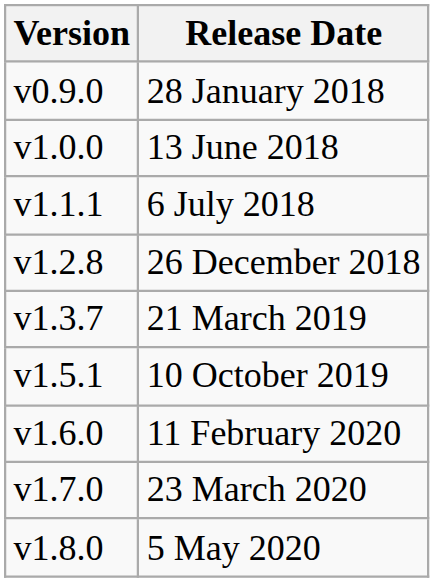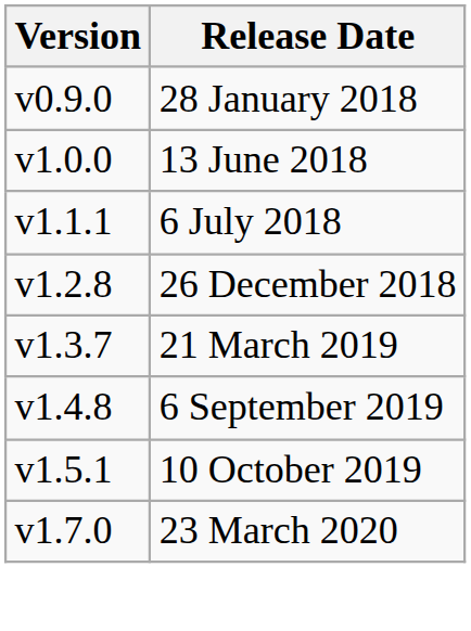+ row: v1.4.8 | 6 September 2019
- row: v1.6.0 | 11 February 2020
- row: v1.8.0 | 5 May 2020
